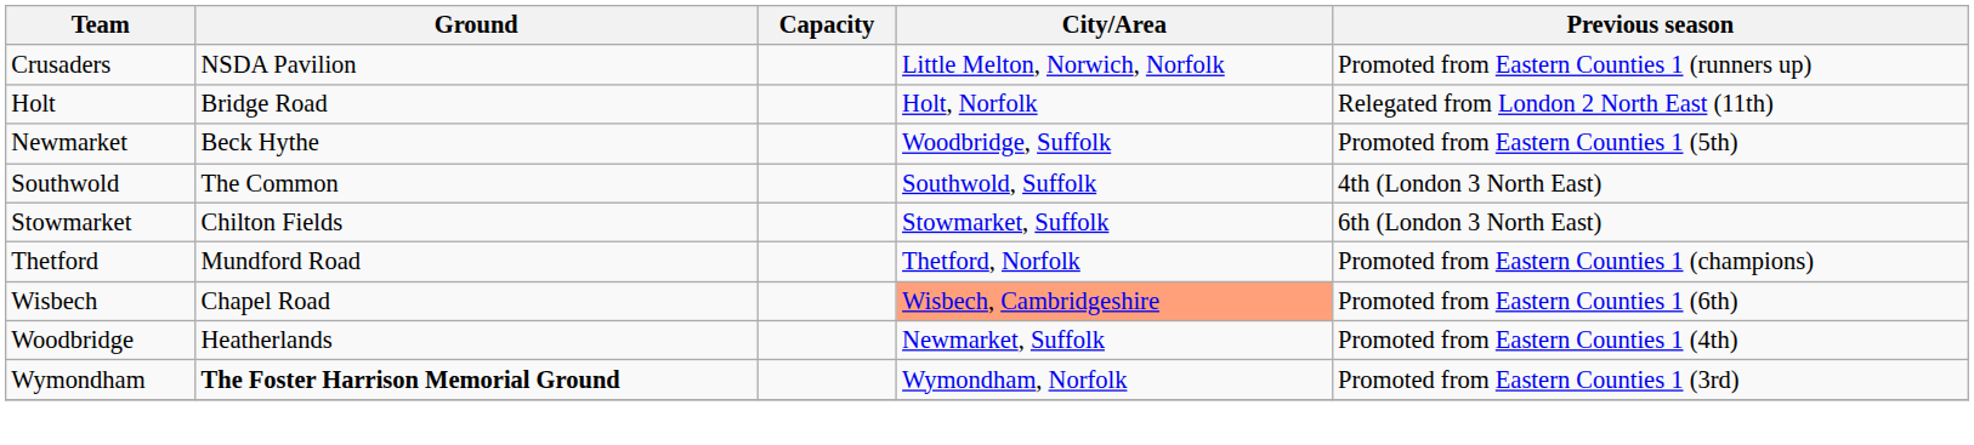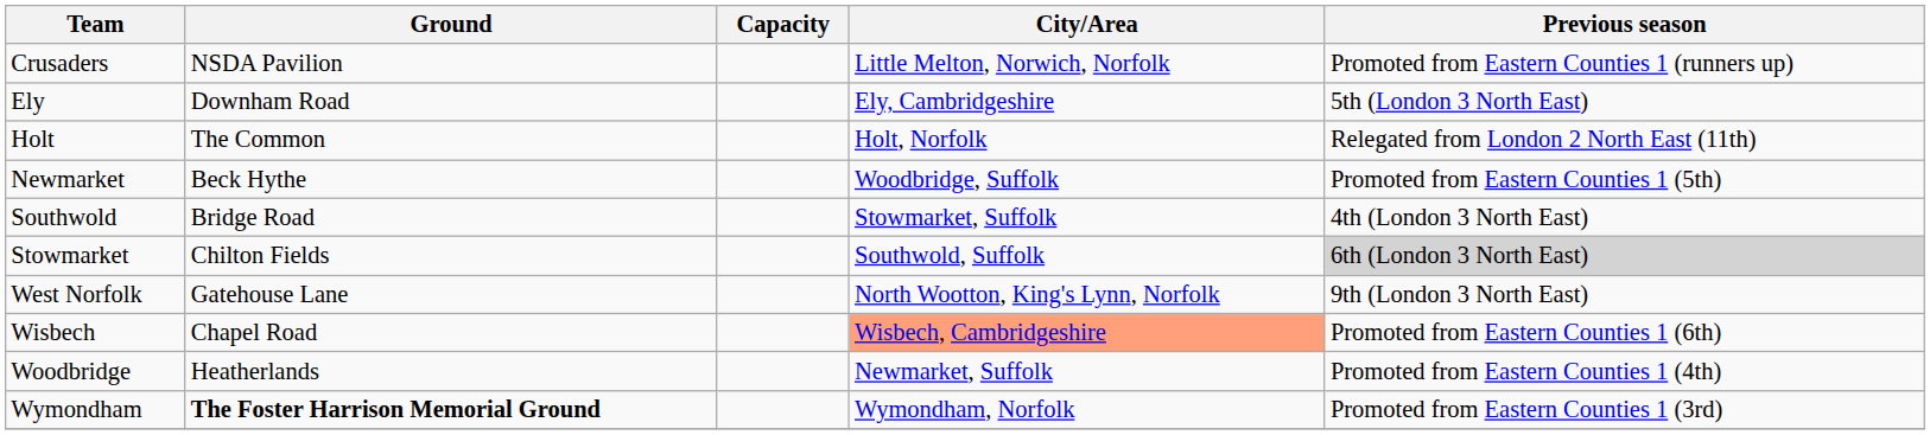+ row: Ely | Downham Road | Ely, Cambridgeshire | 5th (London 3 North East)
Holt | Ground: Bridge Road -> The Common
Southwold | Ground: The Common -> Bridge Road
Southwold | City/Area: Southwold, Suffolk -> Stowmarket, Suffolk
Stowmarket | City/Area: Stowmarket, Suffolk -> Southwold, Suffolk
Stowmarket | Previous season: no background -> lightgrey background
- row: Thetford | Mundford Road | Thetford, Norfolk | Promoted from Eastern Counties 1 (champions)
+ row: West Norfolk | Gatehouse Lane | North Wootton, King's Lynn, Norfolk | 9th (London 3 North East)
